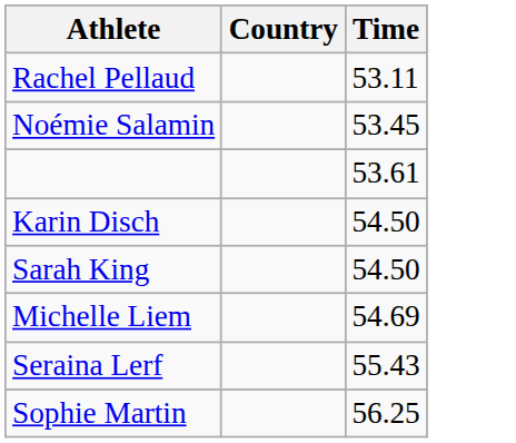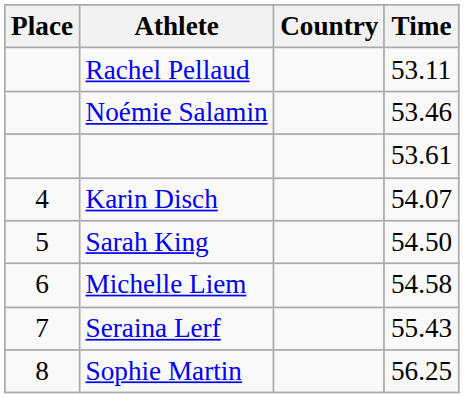+ column: Place | 4 | 5 | 6 | 7 | 8
Noémie Salamin | Time: 53.45 -> 53.46
Karin Disch | Time: 54.50 -> 54.07
Michelle Liem | Time: 54.69 -> 54.58
